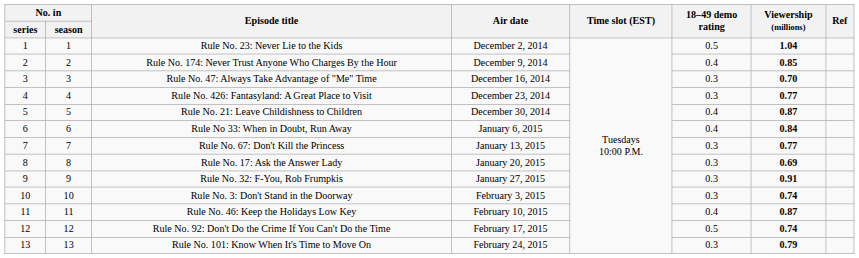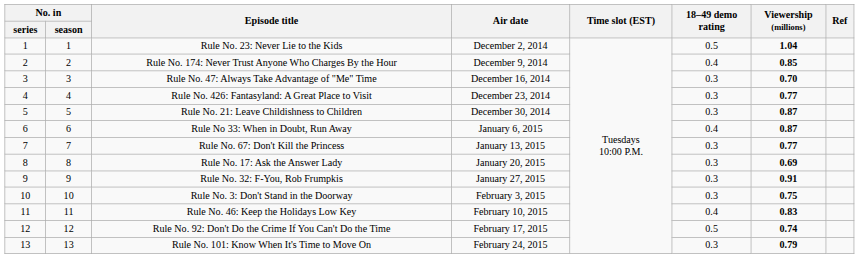Rule No. 21: Leave Childishness to Children | 18–49 demo rating: 0.4 -> 0.3
Rule No 33: When in Doubt, Run Away | Viewership (millions): 0.84 -> 0.87
Rule No. 3: Don't Stand in the Doorway | Viewership (millions): 0.74 -> 0.75
Rule No. 46: Keep the Holidays Low Key | Viewership (millions): 0.87 -> 0.83
